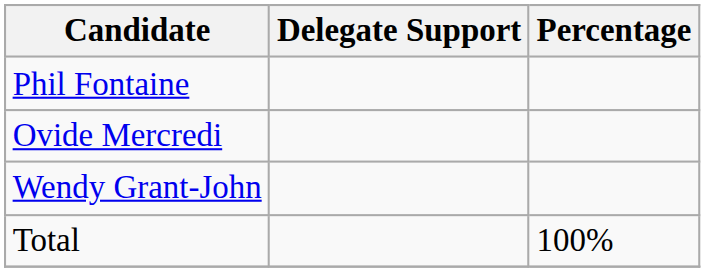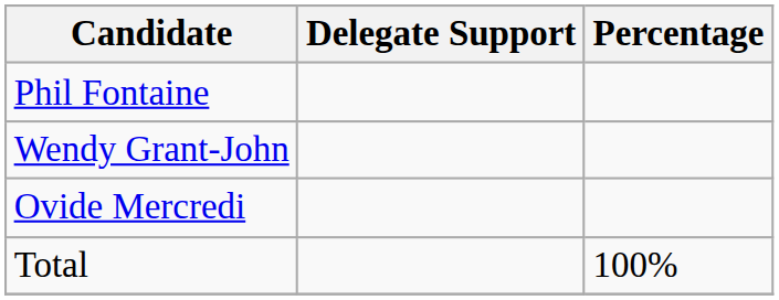rows swapped: Wendy Grant-John <-> Ovide Mercredi
